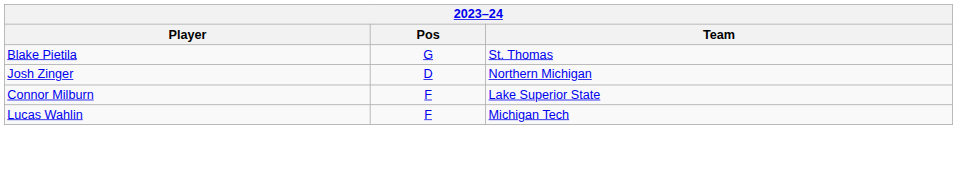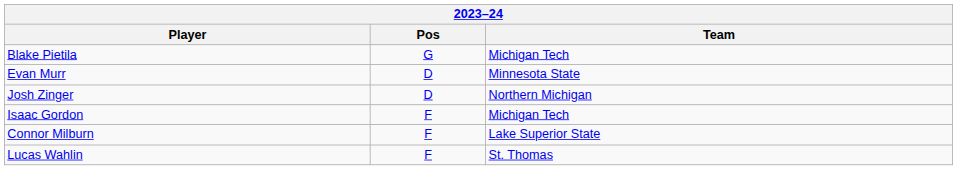Blake Pietila | Team: St. Thomas -> Michigan Tech
+ row: Evan Murr | D | Minnesota State
+ row: Isaac Gordon | F | Michigan Tech
Lucas Wahlin | Team: Michigan Tech -> St. Thomas
